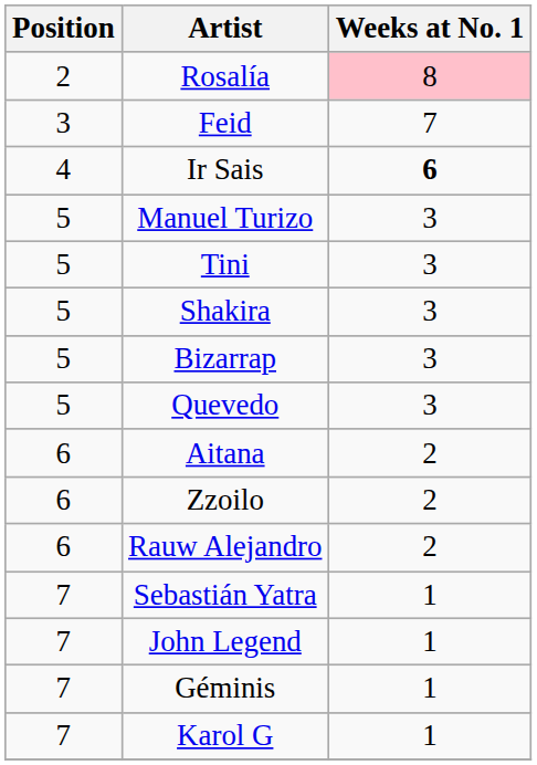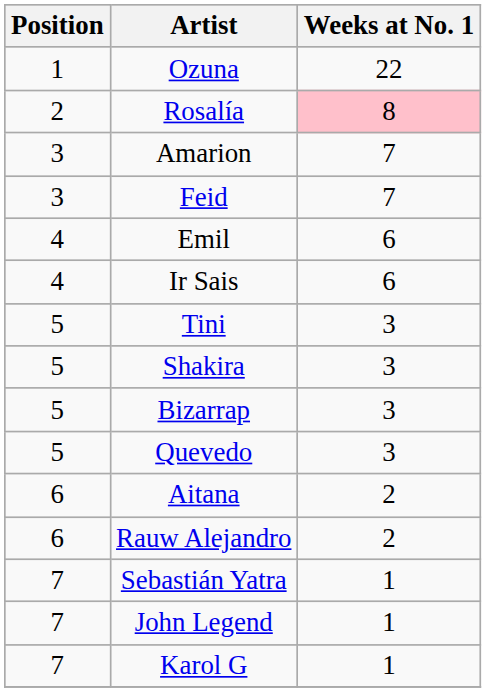+ row: 1 | Ozuna | 22
+ row: 3 | Amarion | 7
+ row: 4 | Emil | 6
Ir Sais | Weeks at No. 1: bold -> normal
- row: 5 | Manuel Turizo | 3
- row: 6 | Zzoilo | 2
- row: 7 | Géminis | 1
